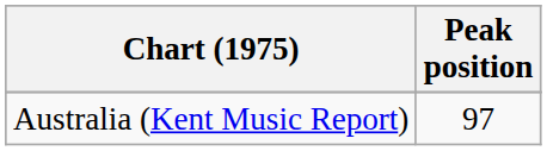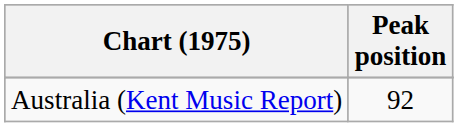Australia (Kent Music Report) | Peak position: 97 -> 92
